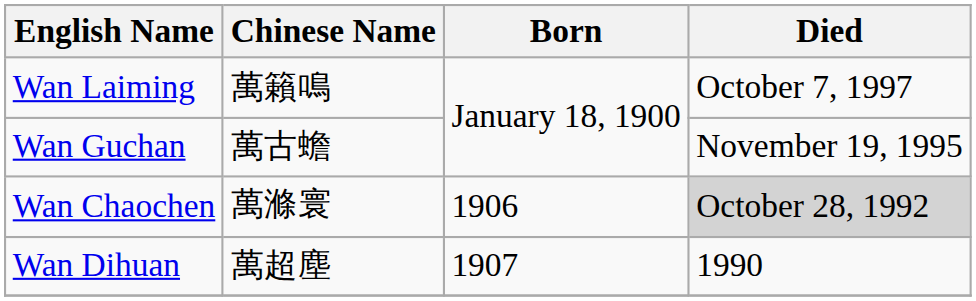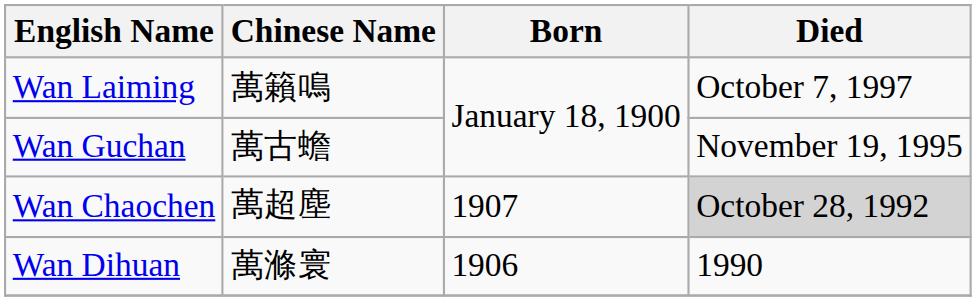Wan Chaochen | Chinese Name: 萬滌寰 -> 萬超塵
Wan Chaochen | Born: 1906 -> 1907
Wan Dihuan | Chinese Name: 萬超塵 -> 萬滌寰
Wan Dihuan | Born: 1907 -> 1906
